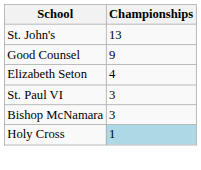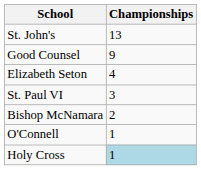Bishop McNamara | Championships: 3 -> 2
+ row: O'Connell | 1
